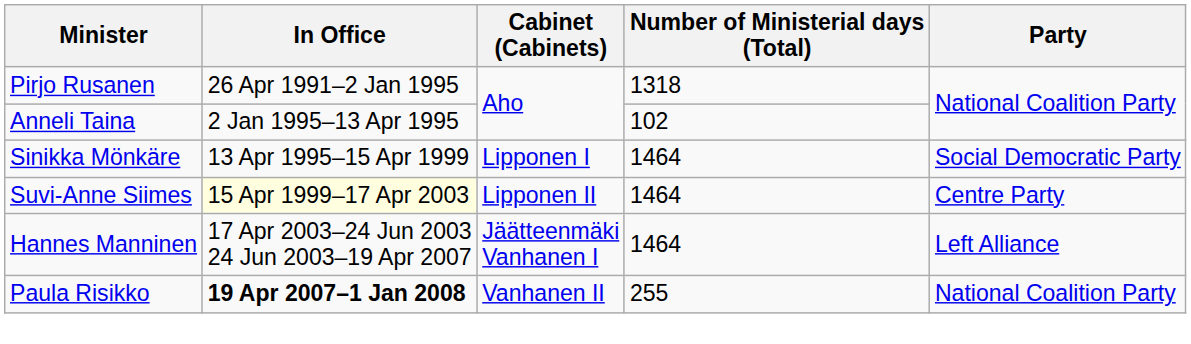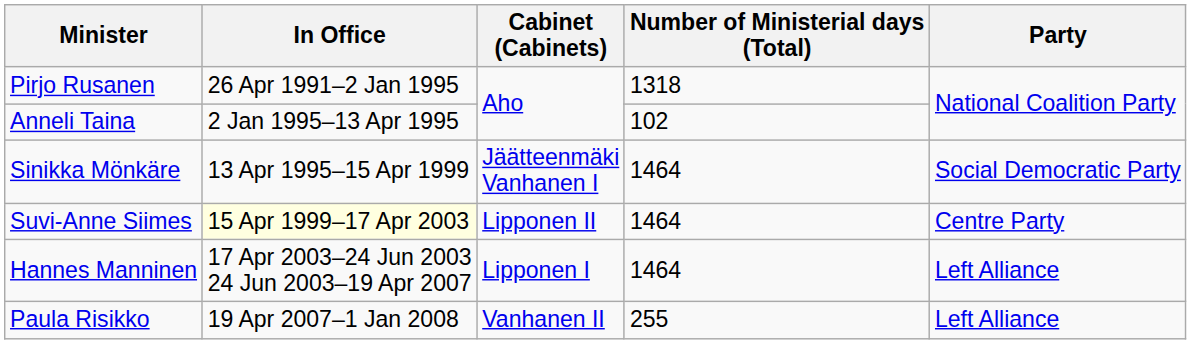Sinikka Mönkäre | Cabinet (Cabinets): Lipponen I -> Jäätteenmäki Vanhanen I
Hannes Manninen | Cabinet (Cabinets): Jäätteenmäki Vanhanen I -> Lipponen I
Paula Risikko | In Office: bold -> normal
Paula Risikko | Party: National Coalition Party -> Left Alliance
